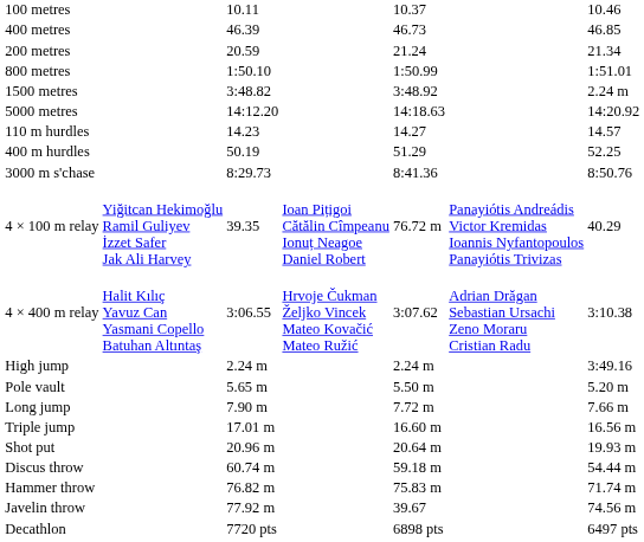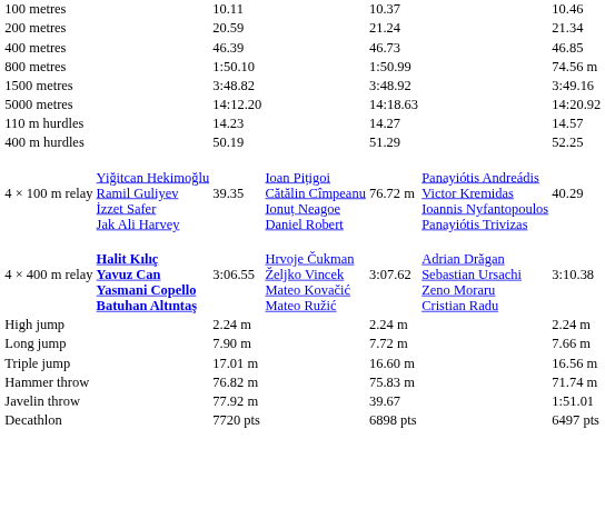rows swapped: 200 metres <-> 400 metres
800 metres | column 7: 1:51.01 -> 74.56 m
1500 metres | column 7: 2.24 m -> 3:49.16
- row: 3000 m s'chase | 8:29.73 | 8:41.36 | 8:50.76
4 × 400 m relay | column 2: normal -> bold
High jump | column 7: 3:49.16 -> 2.24 m
- row: Pole vault | 5.65 m | 5.50 m | 5.20 m
- row: Shot put | 20.96 m | 20.64 m | 19.93 m
- row: Discus throw | 60.74 m | 59.18 m | 54.44 m
Javelin throw | column 7: 74.56 m -> 1:51.01
